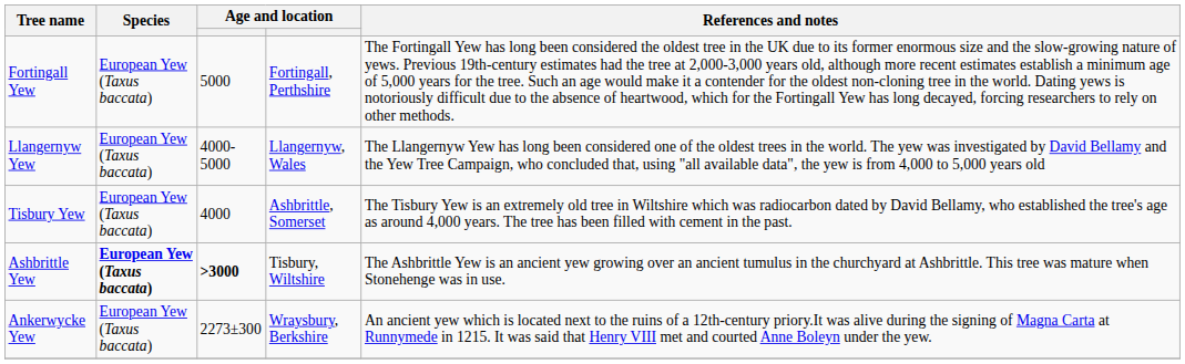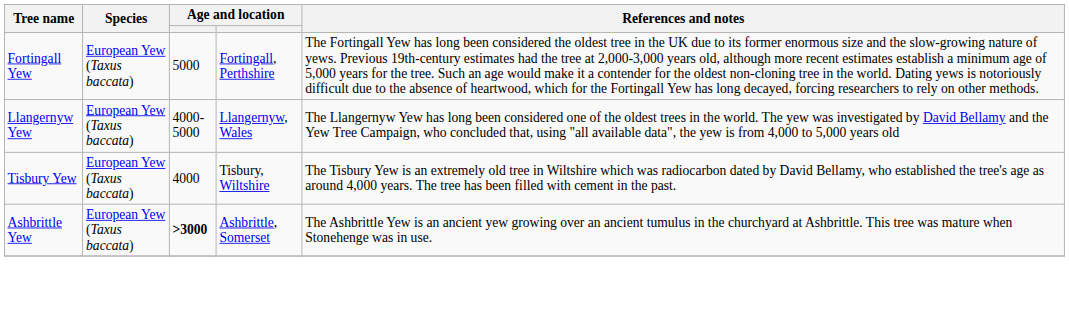Tisbury Yew | column 4: Ashbrittle, Somerset -> Tisbury, Wiltshire
Ashbrittle Yew | Species: bold -> normal
Ashbrittle Yew | column 4: Tisbury, Wiltshire -> Ashbrittle, Somerset
- row: Ankerwycke Yew | European Yew (Taxus baccata) | 2273±300 | Wraysbury, Berkshire | An ancient yew which is located next to the ruins of a 12th-century priory.It was alive during the signing of Magna Carta at Runnymede in 1215. It was said that Henry VIII met and courted Anne Boleyn under the yew.
